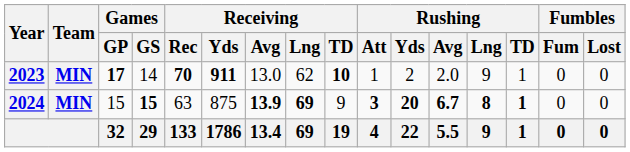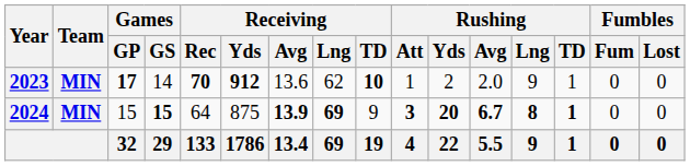2023 | Receiving / Yds: 911 -> 912
2023 | Receiving / Avg: 13.0 -> 13.6
2024 | Receiving / Rec: 63 -> 64
